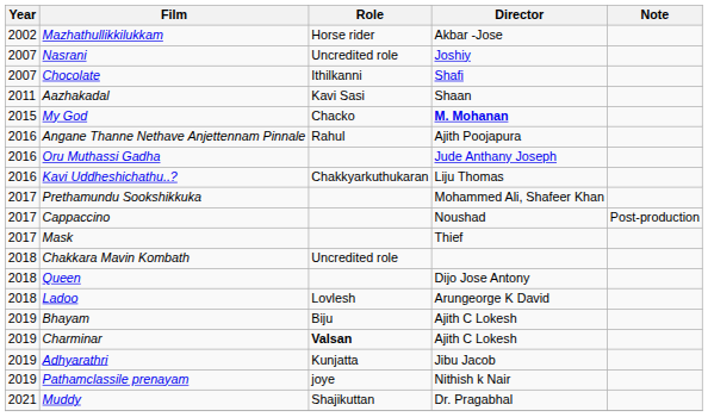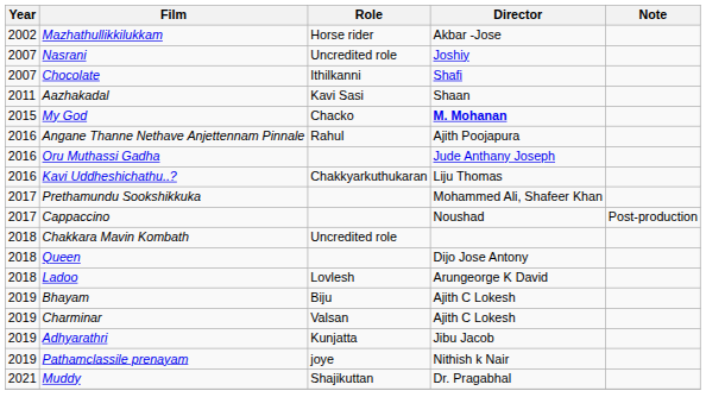- row: 2017 | Mask | Thief
Charminar | Role: bold -> normal
